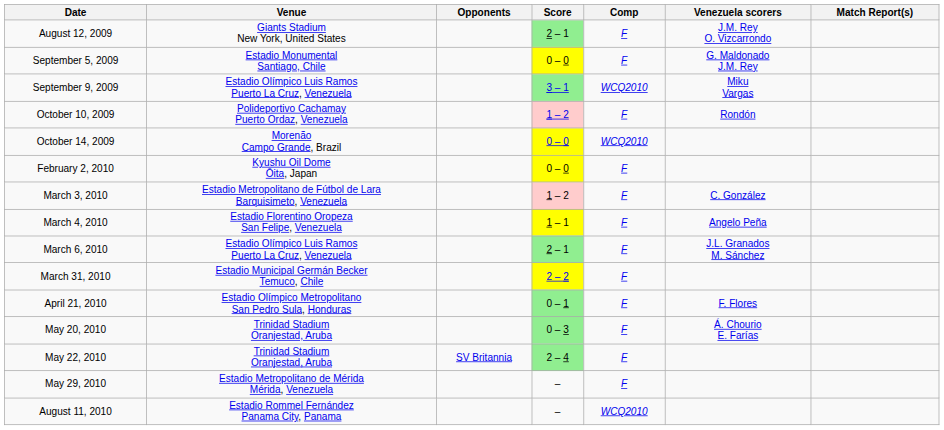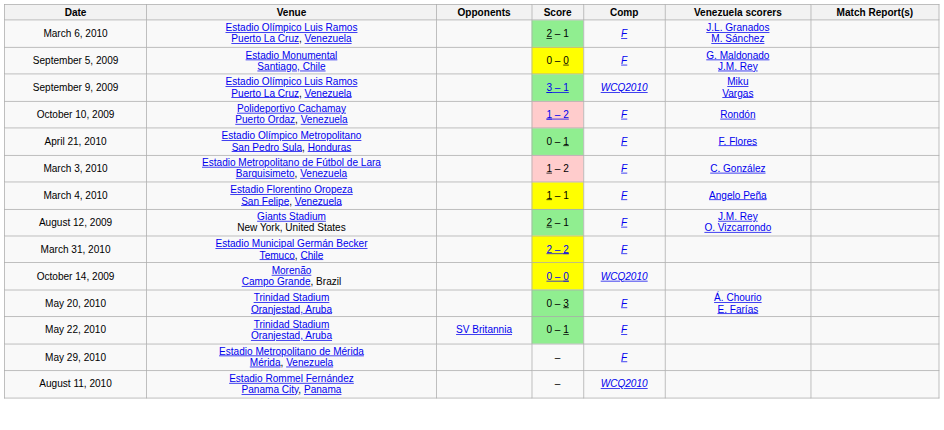rows swapped: August 12, 2009 <-> March 6, 2010
rows swapped: October 14, 2009 <-> April 21, 2010
- row: February 2, 2010 | Kyushu Oil Dome Ōita, Japan | 0 – 0 | F
May 22, 2010 | Score: 2 – 4 -> 0 – 1
